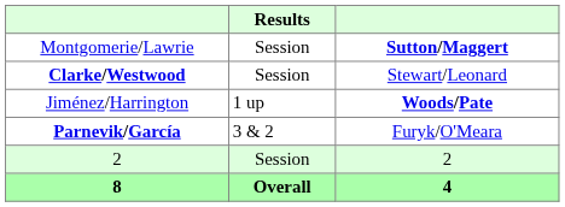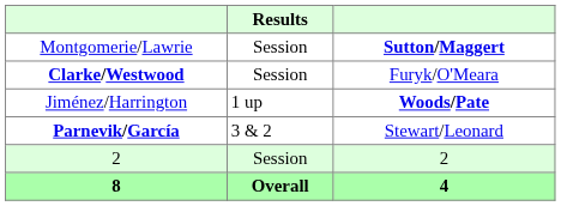Clarke/Westwood | column 3: Stewart/Leonard -> Furyk/O'Meara
Parnevik/García | column 3: Furyk/O'Meara -> Stewart/Leonard
